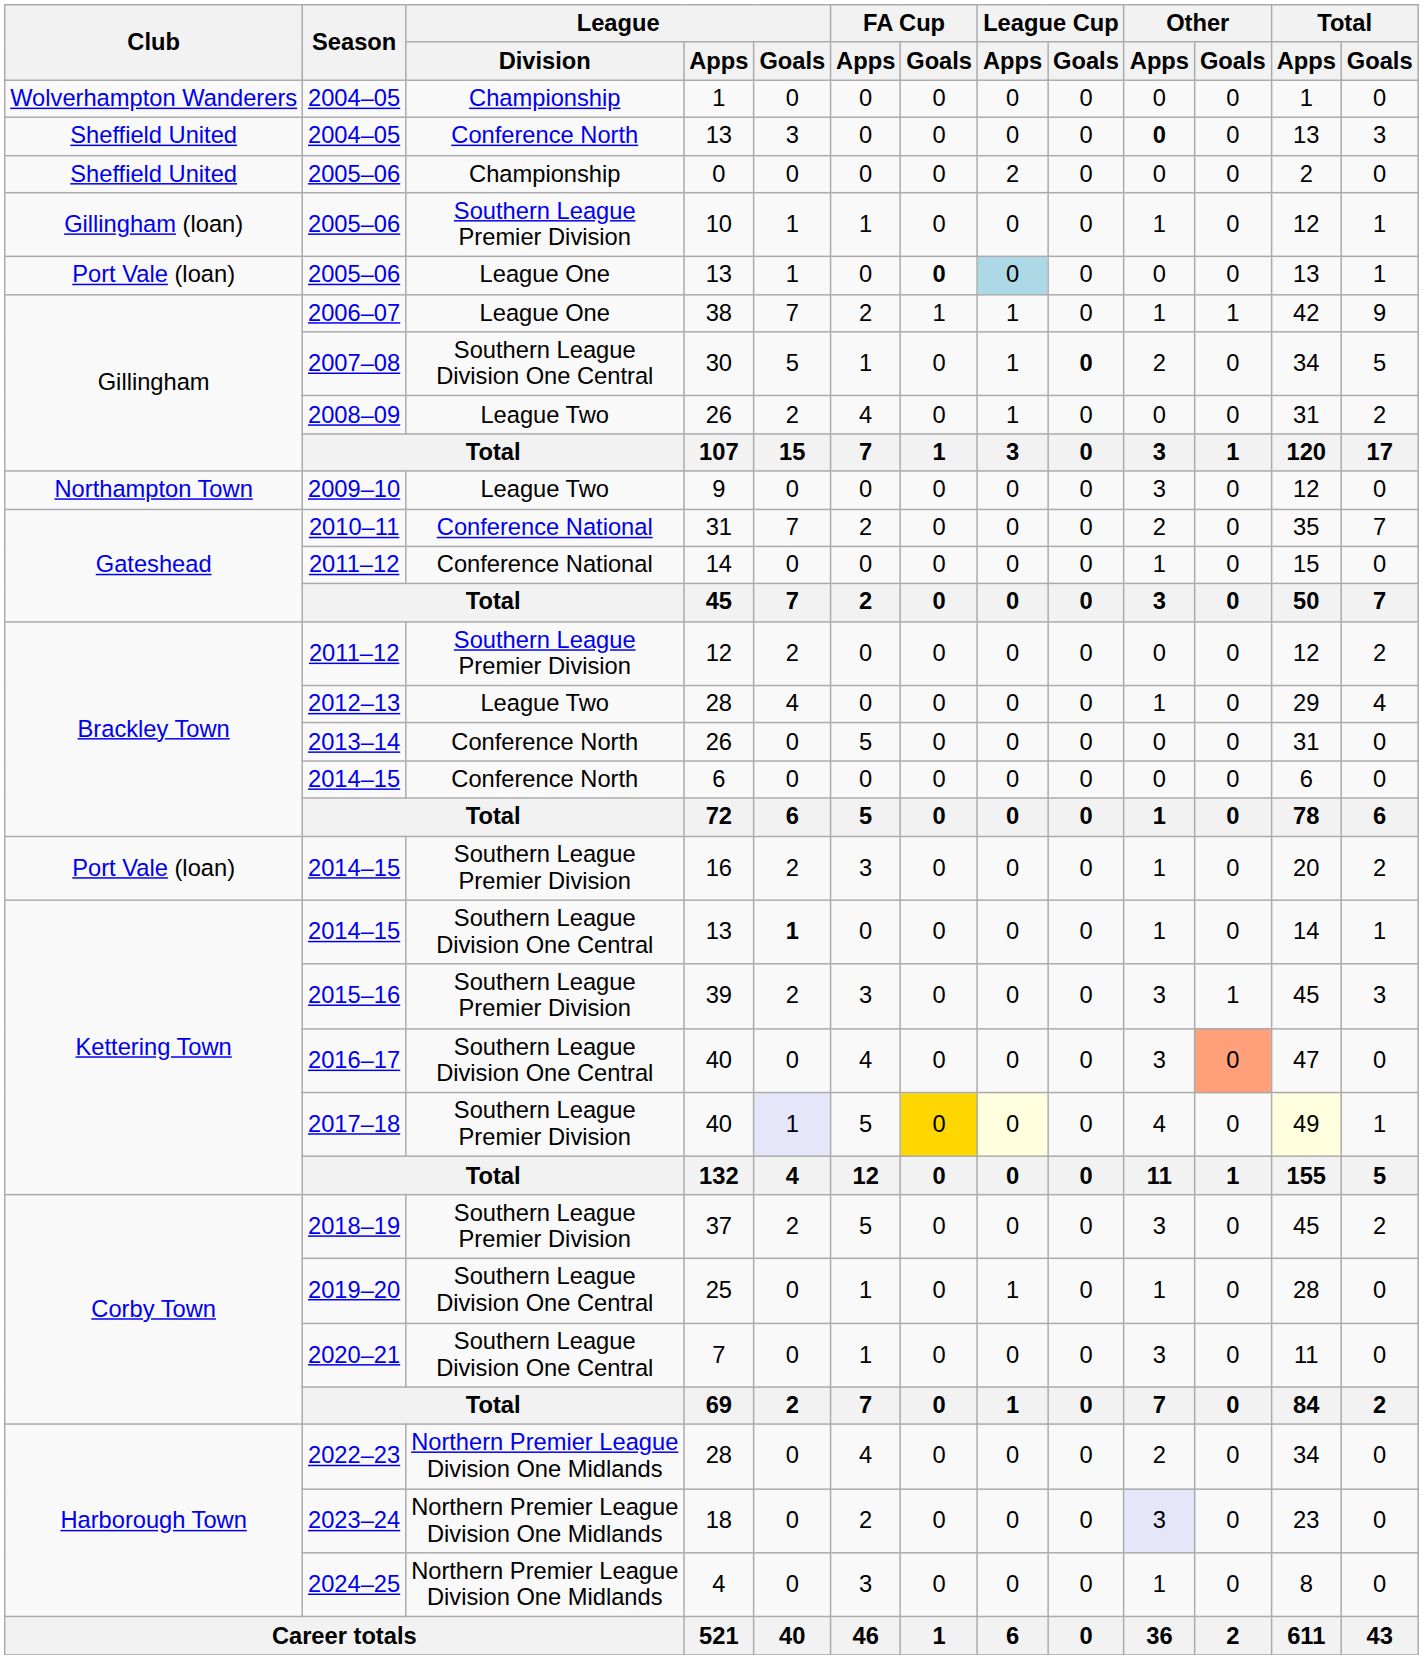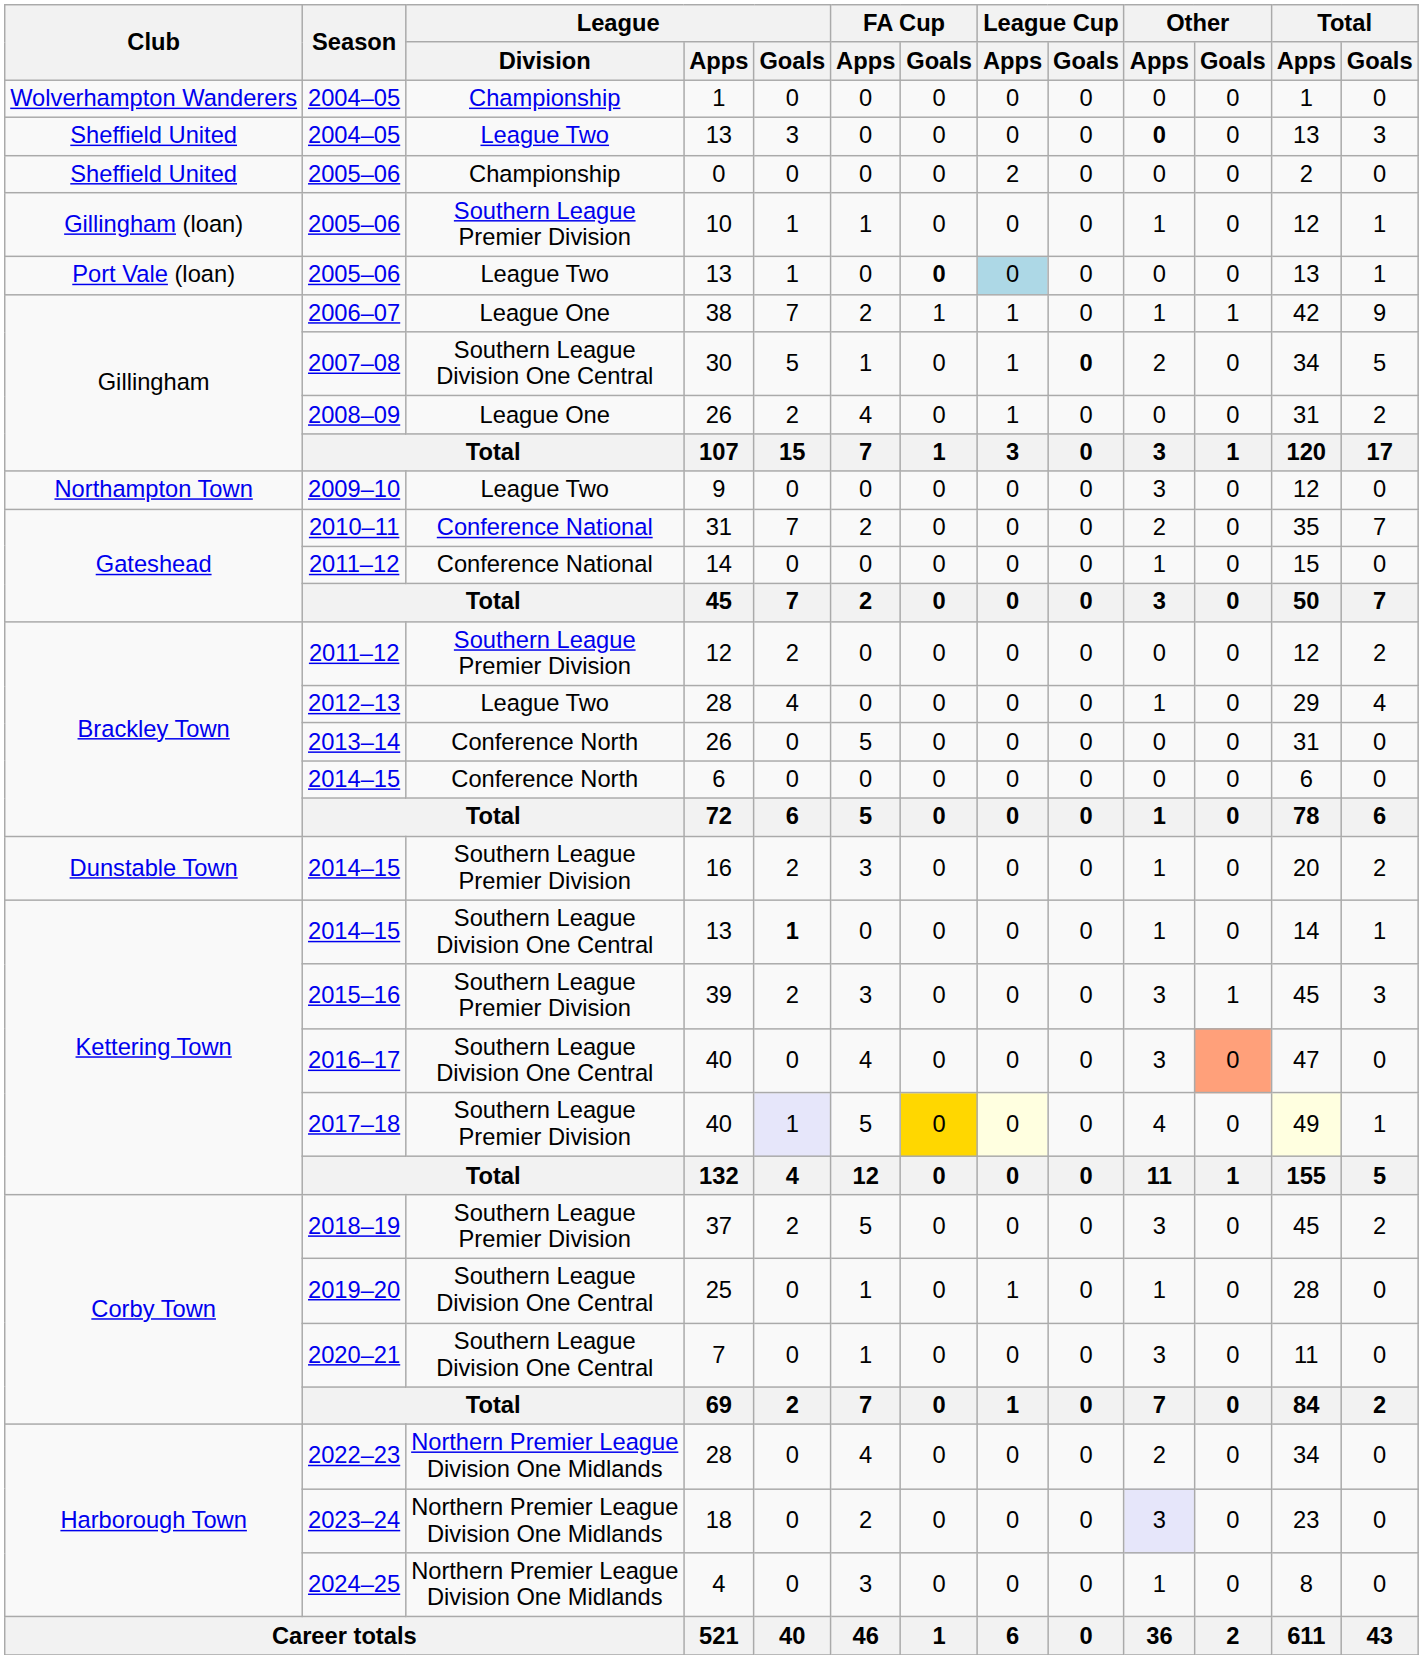2004–05 / 13 | League / Division: Conference North -> League Two
2005–06 / 13 | League / Division: League One -> League Two
2008–09 / 26 | League / Division: League Two -> League One
16 | Club: Port Vale (loan) -> Dunstable Town
